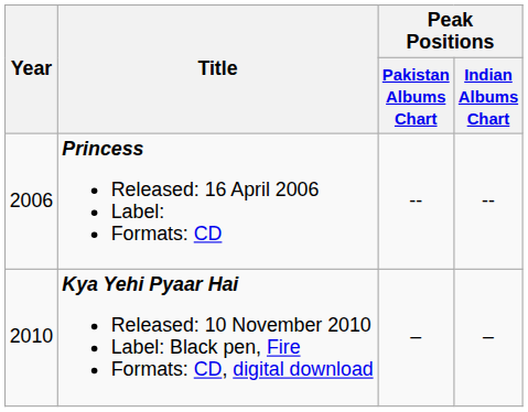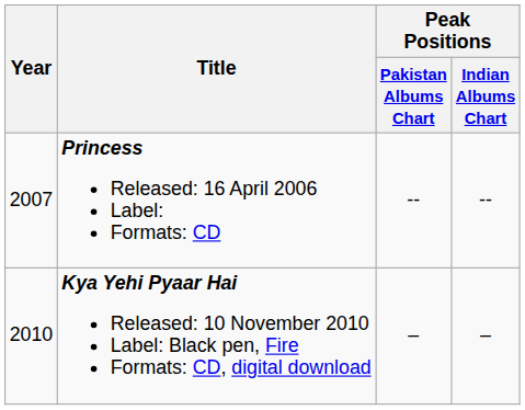Princess Released: 16 April 2006 Label: Formats: CD | Year: 2006 -> 2007
